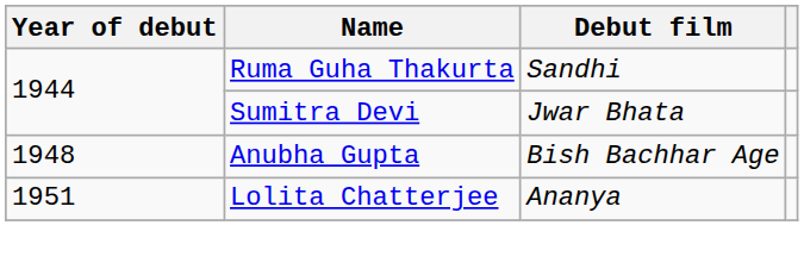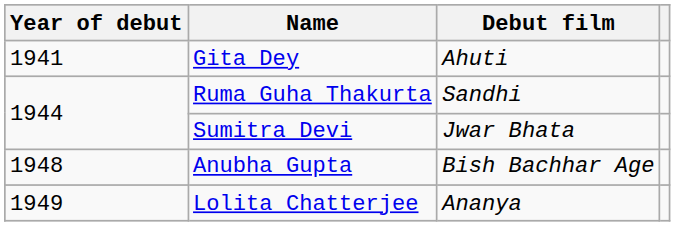+ row: 1941 | Gita Dey | Ahuti
Lolita Chatterjee | Year of debut: 1951 -> 1949
